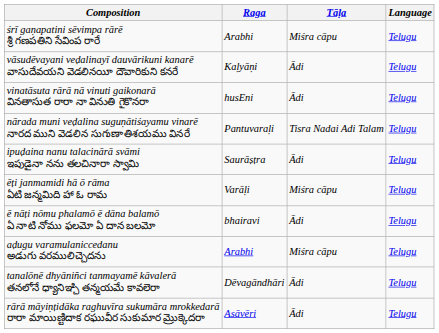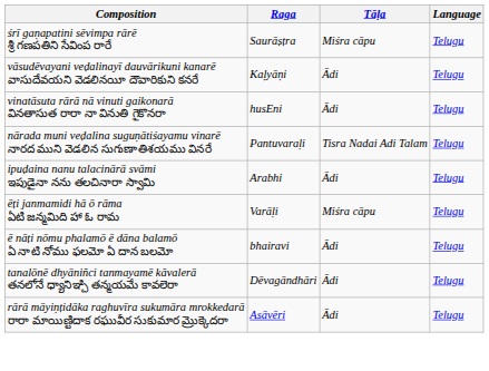śrī gaṇapatini sēvimpa rārē శ్రీ గణపతిని సేవింప రారే | Raga: Arabhi -> Saurāṣṭra
ipuḍaina nanu talacinārā svāmi ఇపుడైనా నను తలచినారా స్వామి | Raga: Saurāṣṭra -> Arabhi
- row: aḍugu varamulaniccedanu అడుగు వరములిచ్చెదను | Arabhi | Miśra cāpu | Telugu
